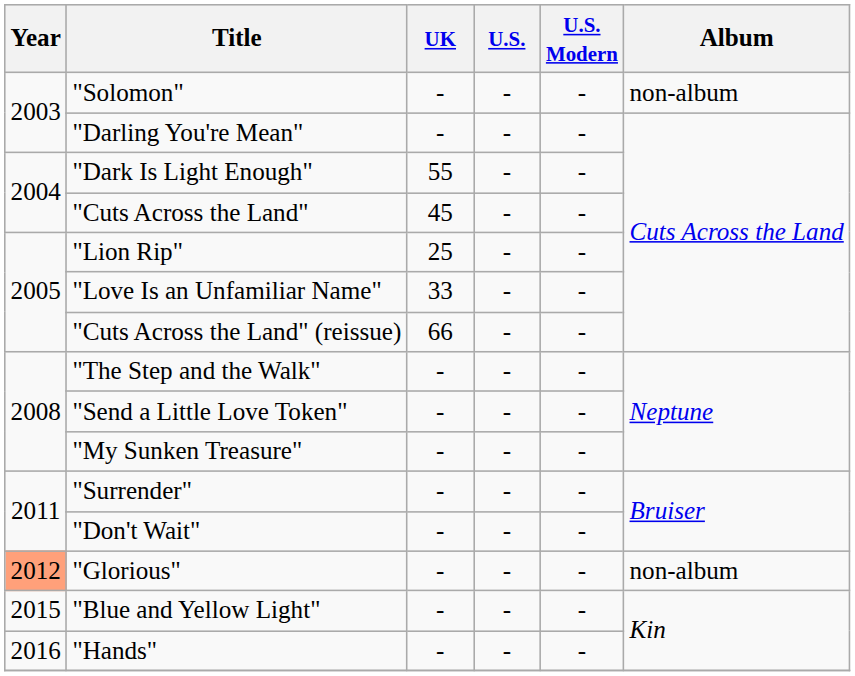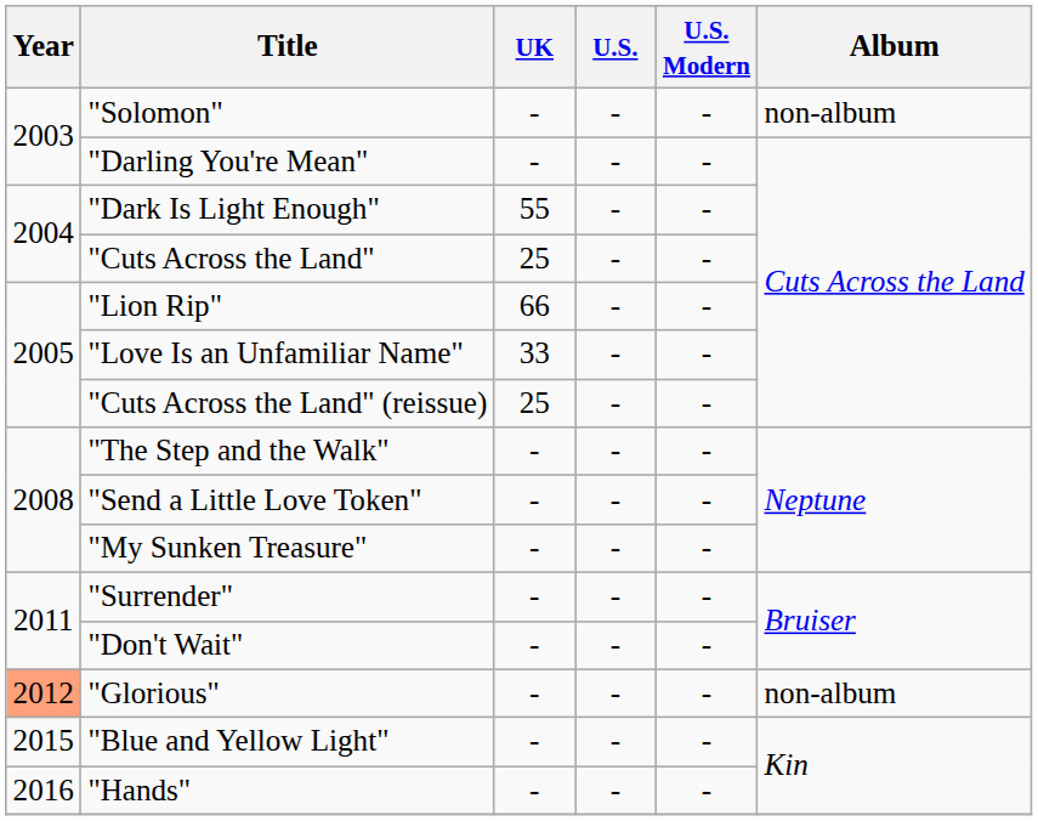"Cuts Across the Land" | UK: 45 -> 25
"Lion Rip" | UK: 25 -> 66
"Cuts Across the Land" (reissue) | UK: 66 -> 25
